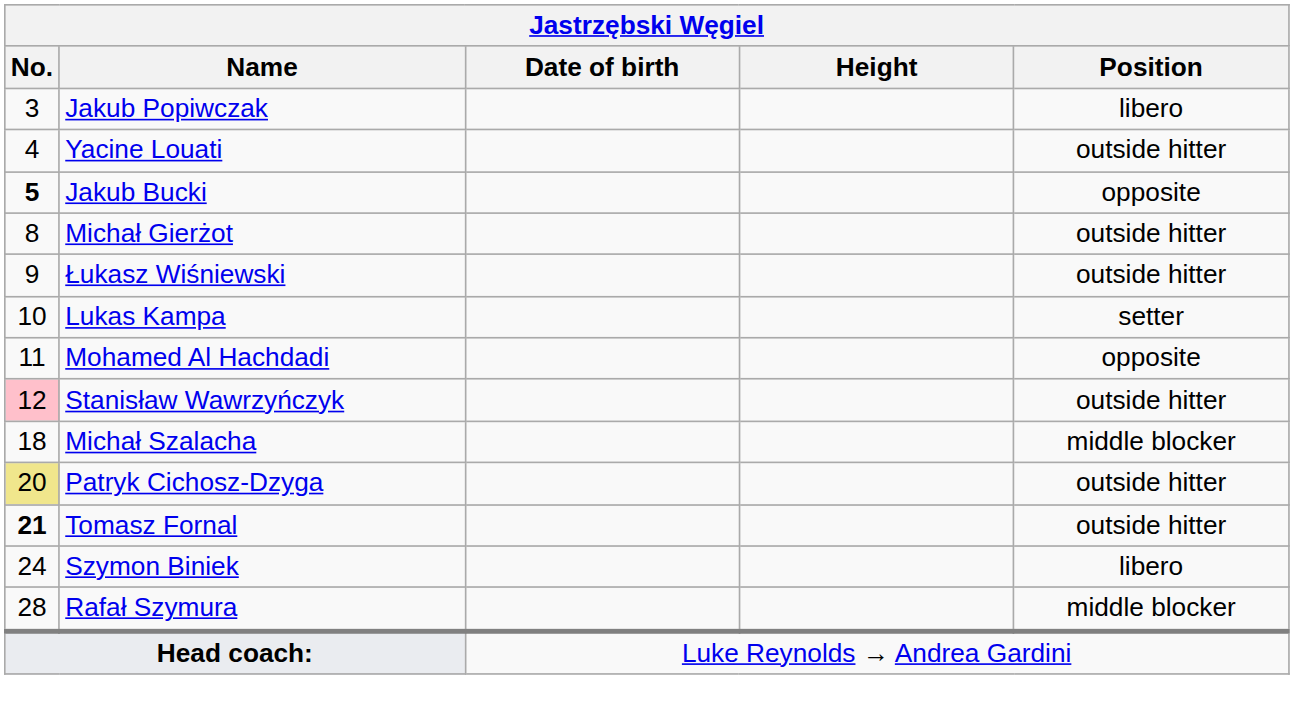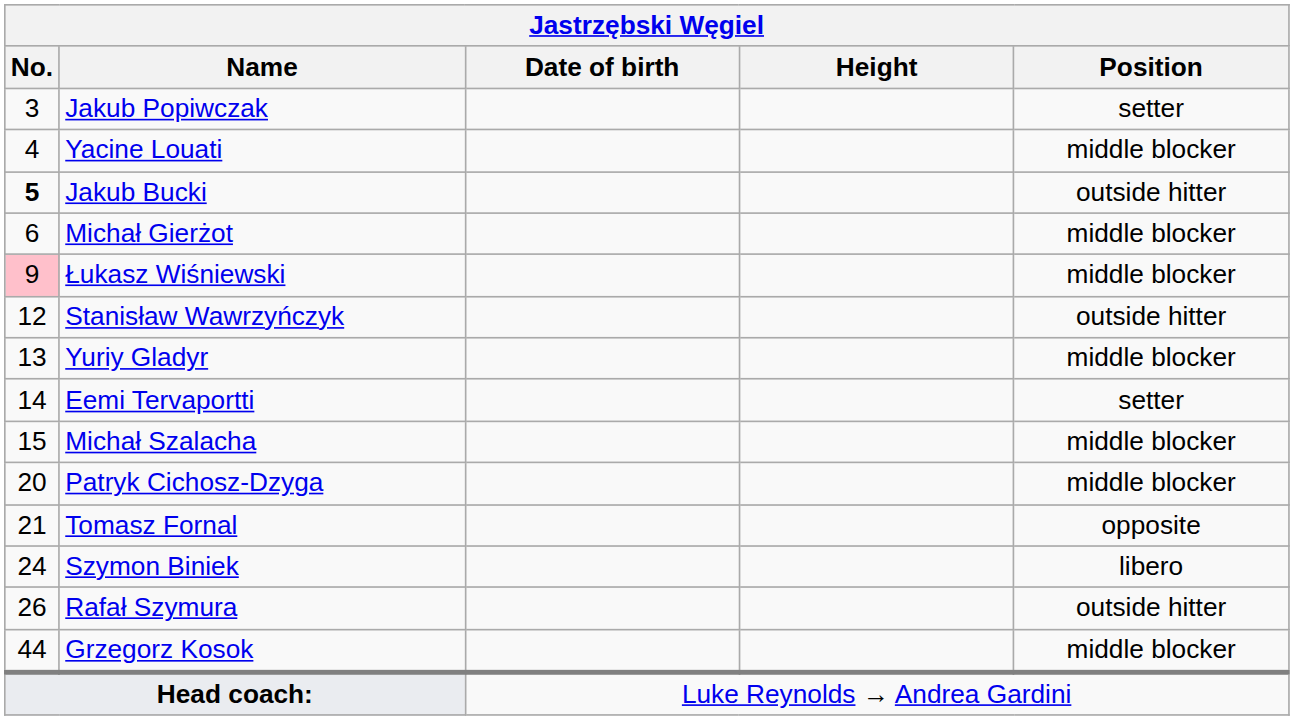Jakub Popiwczak | Position: libero -> setter
Yacine Louati | Position: outside hitter -> middle blocker
Jakub Bucki | Position: opposite -> outside hitter
Michał Gierżot | No.: 8 -> 6
Michał Gierżot | Position: outside hitter -> middle blocker
Łukasz Wiśniewski | No.: no background -> pink background
Łukasz Wiśniewski | Position: outside hitter -> middle blocker
- row: 10 | Lukas Kampa | setter
- row: 11 | Mohamed Al Hachdadi | opposite
Stanisław Wawrzyńczyk | No.: pink background -> no background
+ row: 13 | Yuriy Gladyr | middle blocker
+ row: 14 | Eemi Tervaportti | setter
Michał Szalacha | No.: 18 -> 15
Patryk Cichosz-Dzyga | No.: khaki background -> no background
Patryk Cichosz-Dzyga | Position: outside hitter -> middle blocker
Tomasz Fornal | No.: bold -> normal
Tomasz Fornal | Position: outside hitter -> opposite
Rafał Szymura | No.: 28 -> 26
Rafał Szymura | Position: middle blocker -> outside hitter
+ row: 44 | Grzegorz Kosok | middle blocker
